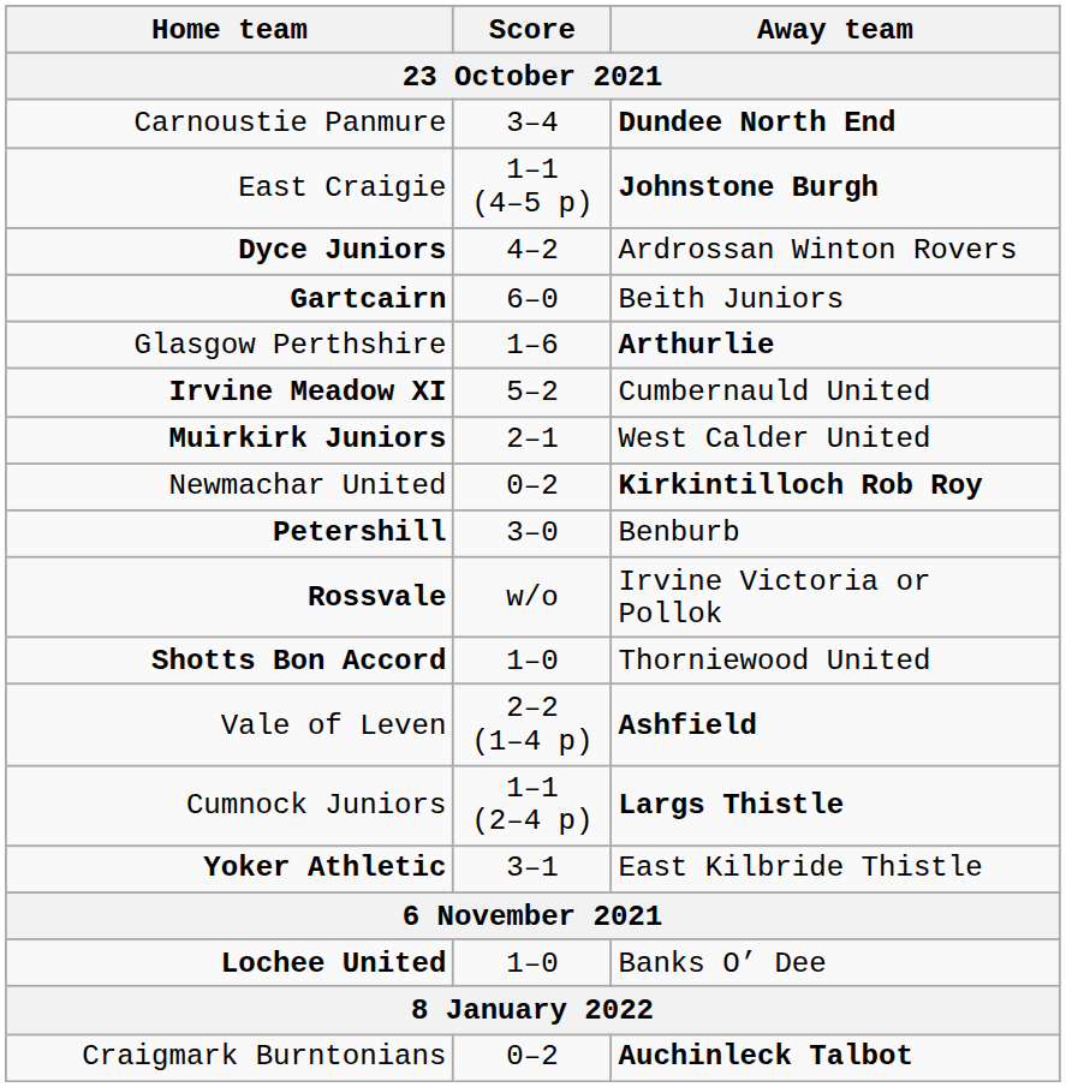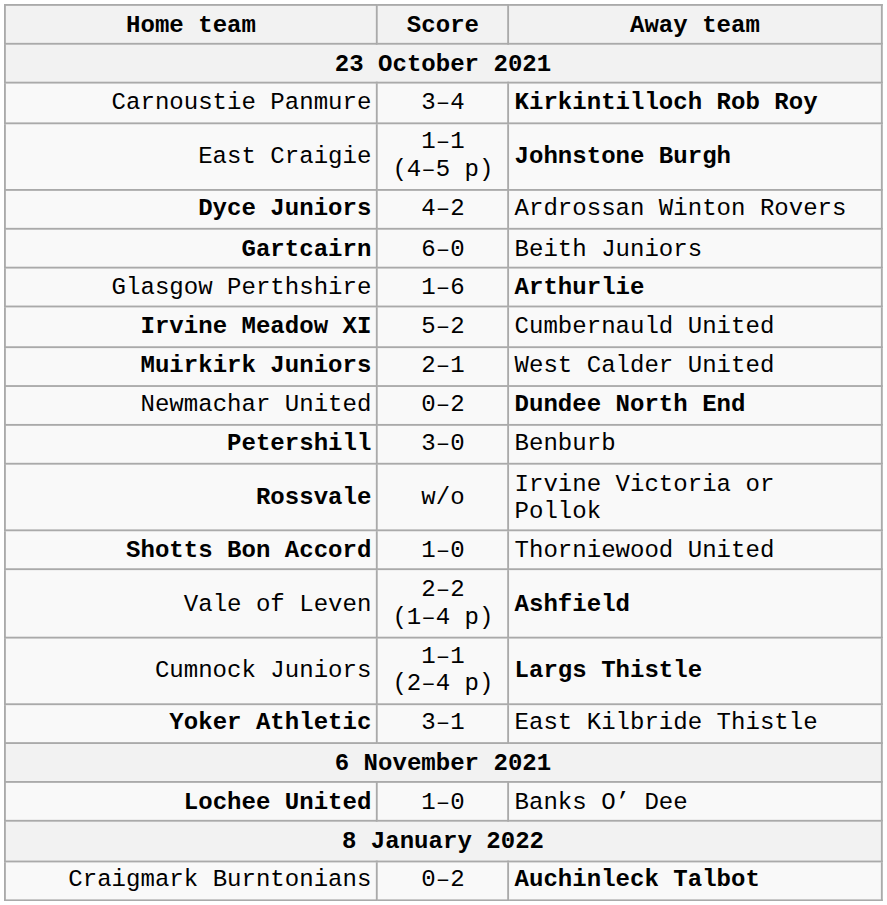Carnoustie Panmure | Away team: Dundee North End -> Kirkintilloch Rob Roy
Newmachar United | Away team: Kirkintilloch Rob Roy -> Dundee North End
